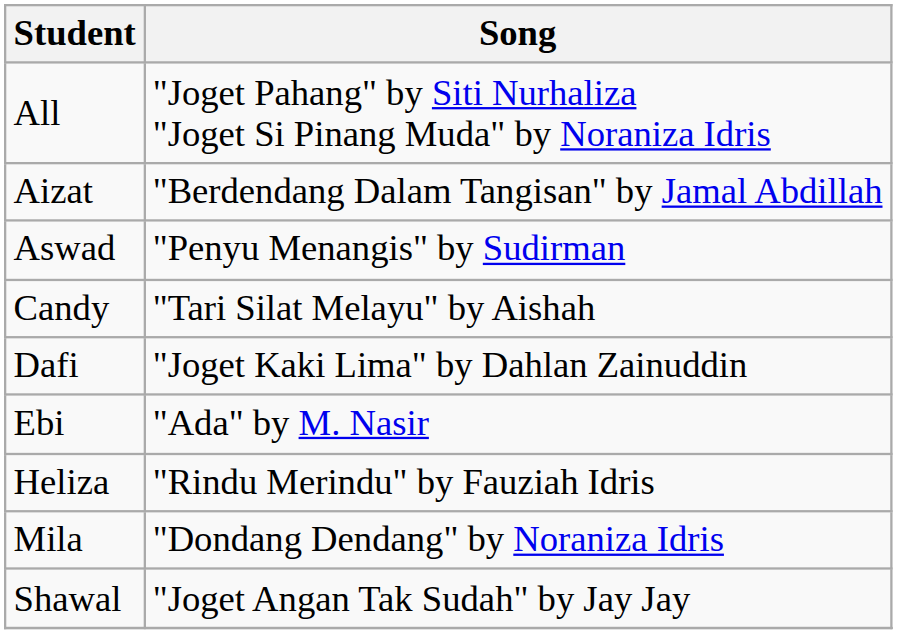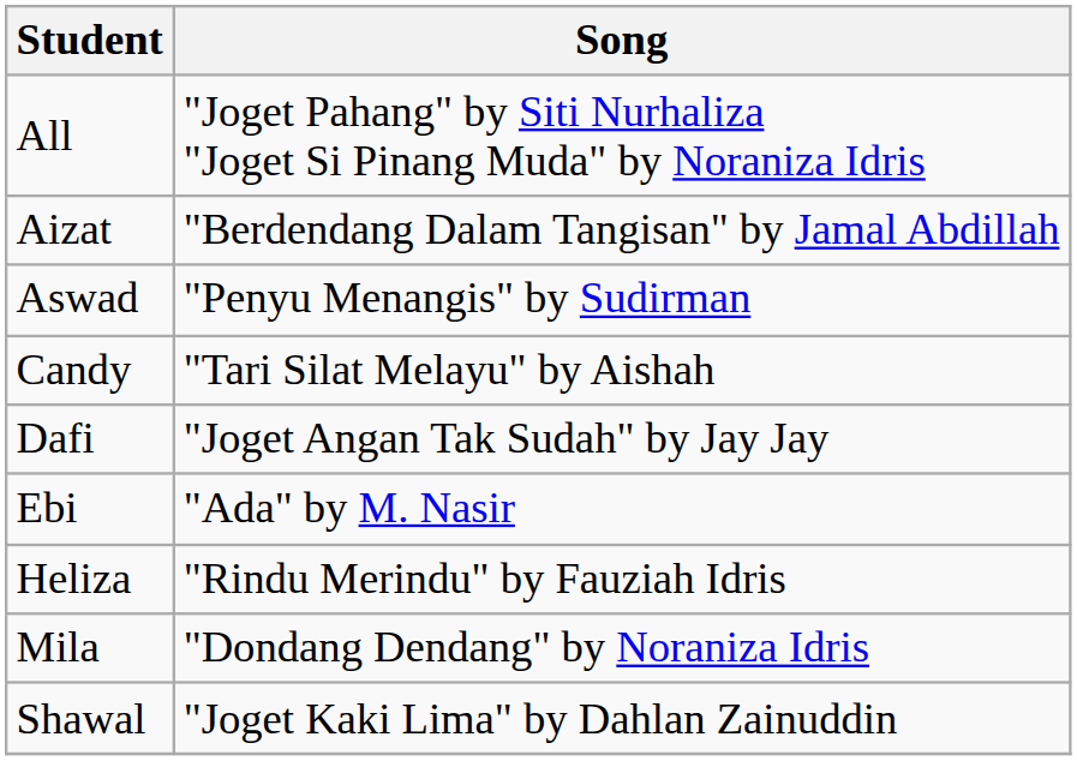Dafi | Song: "Joget Kaki Lima" by Dahlan Zainuddin -> "Joget Angan Tak Sudah" by Jay Jay
Shawal | Song: "Joget Angan Tak Sudah" by Jay Jay -> "Joget Kaki Lima" by Dahlan Zainuddin
